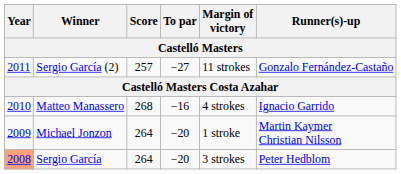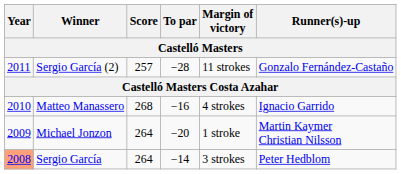Sergio García (2) | To par: −27 -> −28
Sergio García | To par: −20 -> −14
